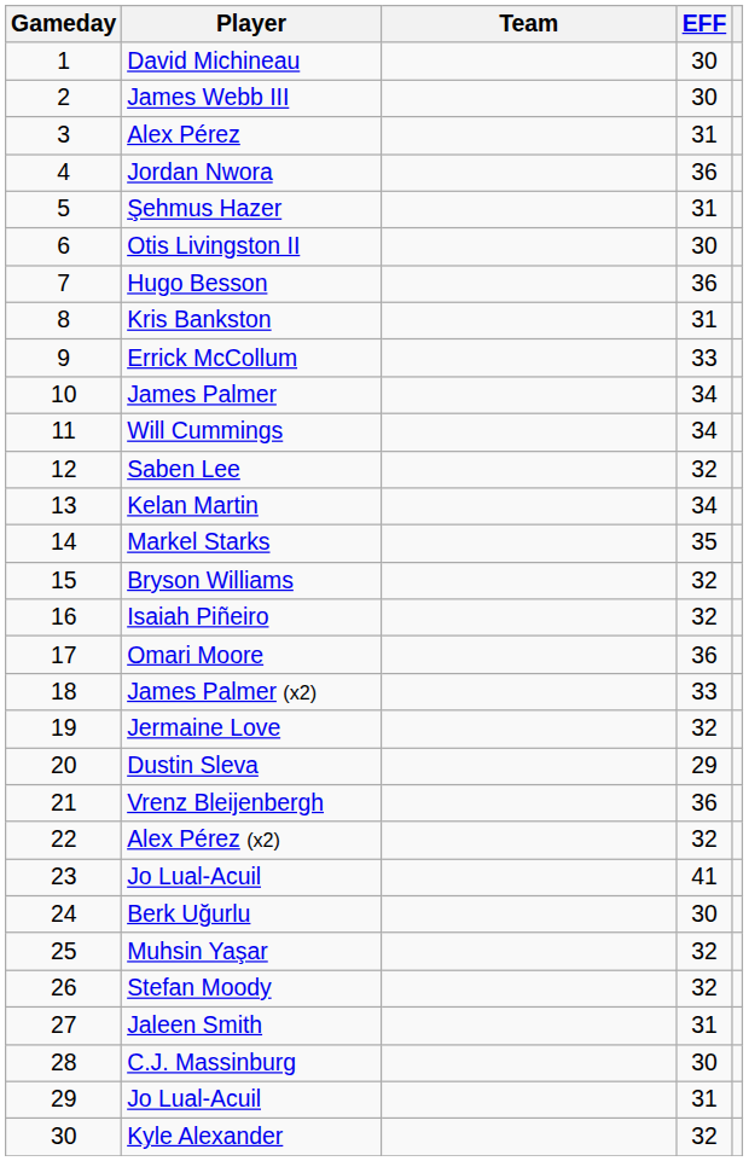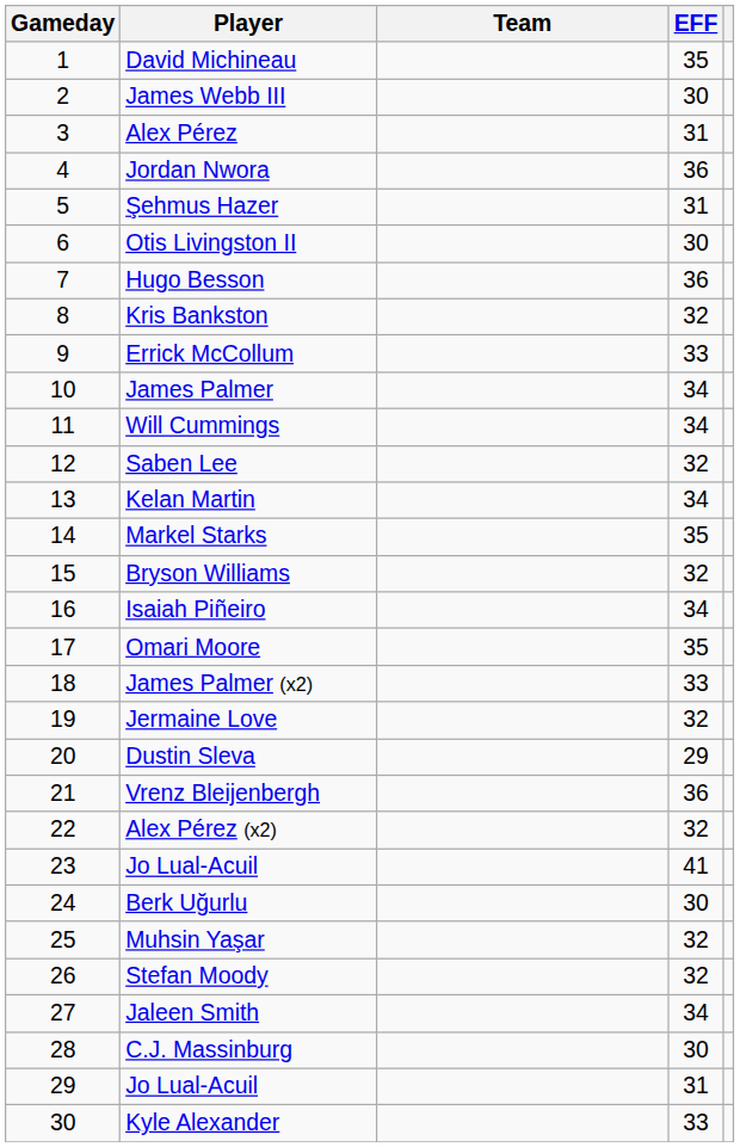David Michineau | EFF: 30 -> 35
Kris Bankston | EFF: 31 -> 32
Isaiah Piñeiro | EFF: 32 -> 34
Omari Moore | EFF: 36 -> 35
Jaleen Smith | EFF: 31 -> 34
Kyle Alexander | EFF: 32 -> 33
